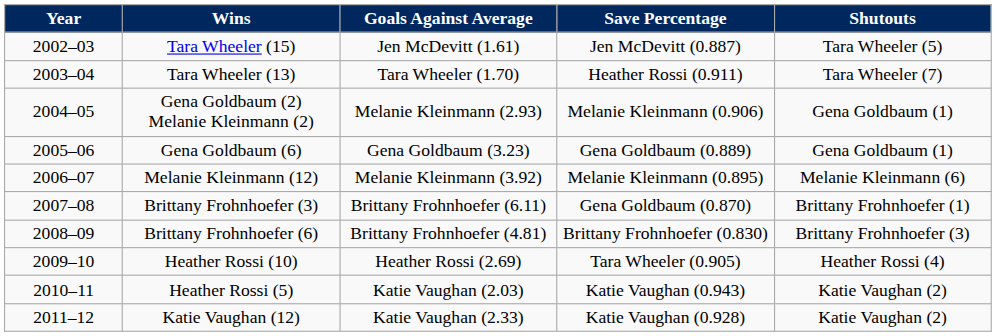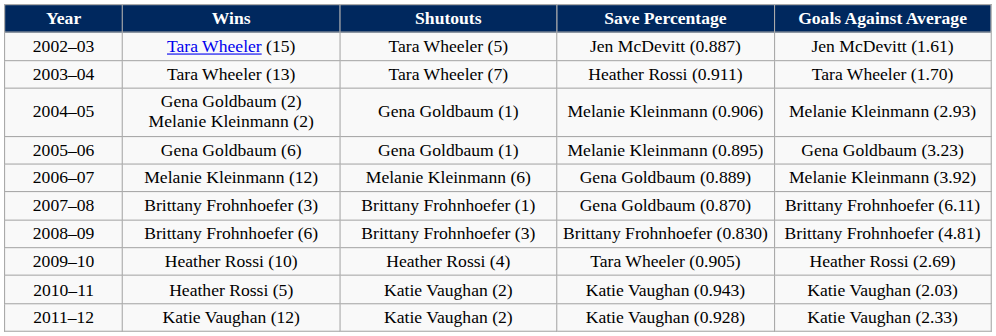columns swapped: Goals Against Average <-> Shutouts
Gena Goldbaum (6) | Save Percentage: Gena Goldbaum (0.889) -> Melanie Kleinmann (0.895)
Melanie Kleinmann (12) | Save Percentage: Melanie Kleinmann (0.895) -> Gena Goldbaum (0.889)
